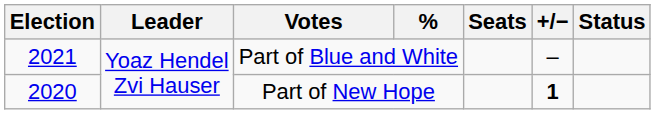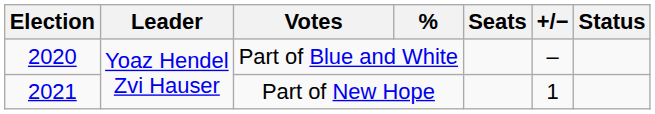Part of Blue and White | Election: 2021 -> 2020
Part of New Hope | Election: 2020 -> 2021
Part of New Hope | +/−: bold -> normal
